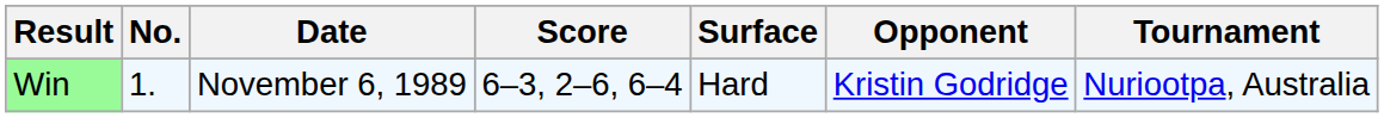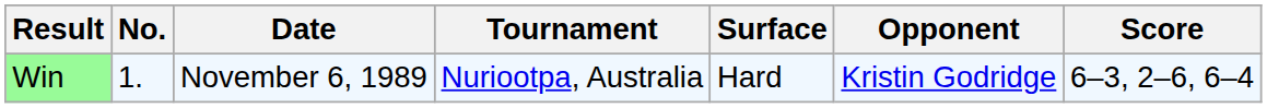columns swapped: Tournament <-> Score
